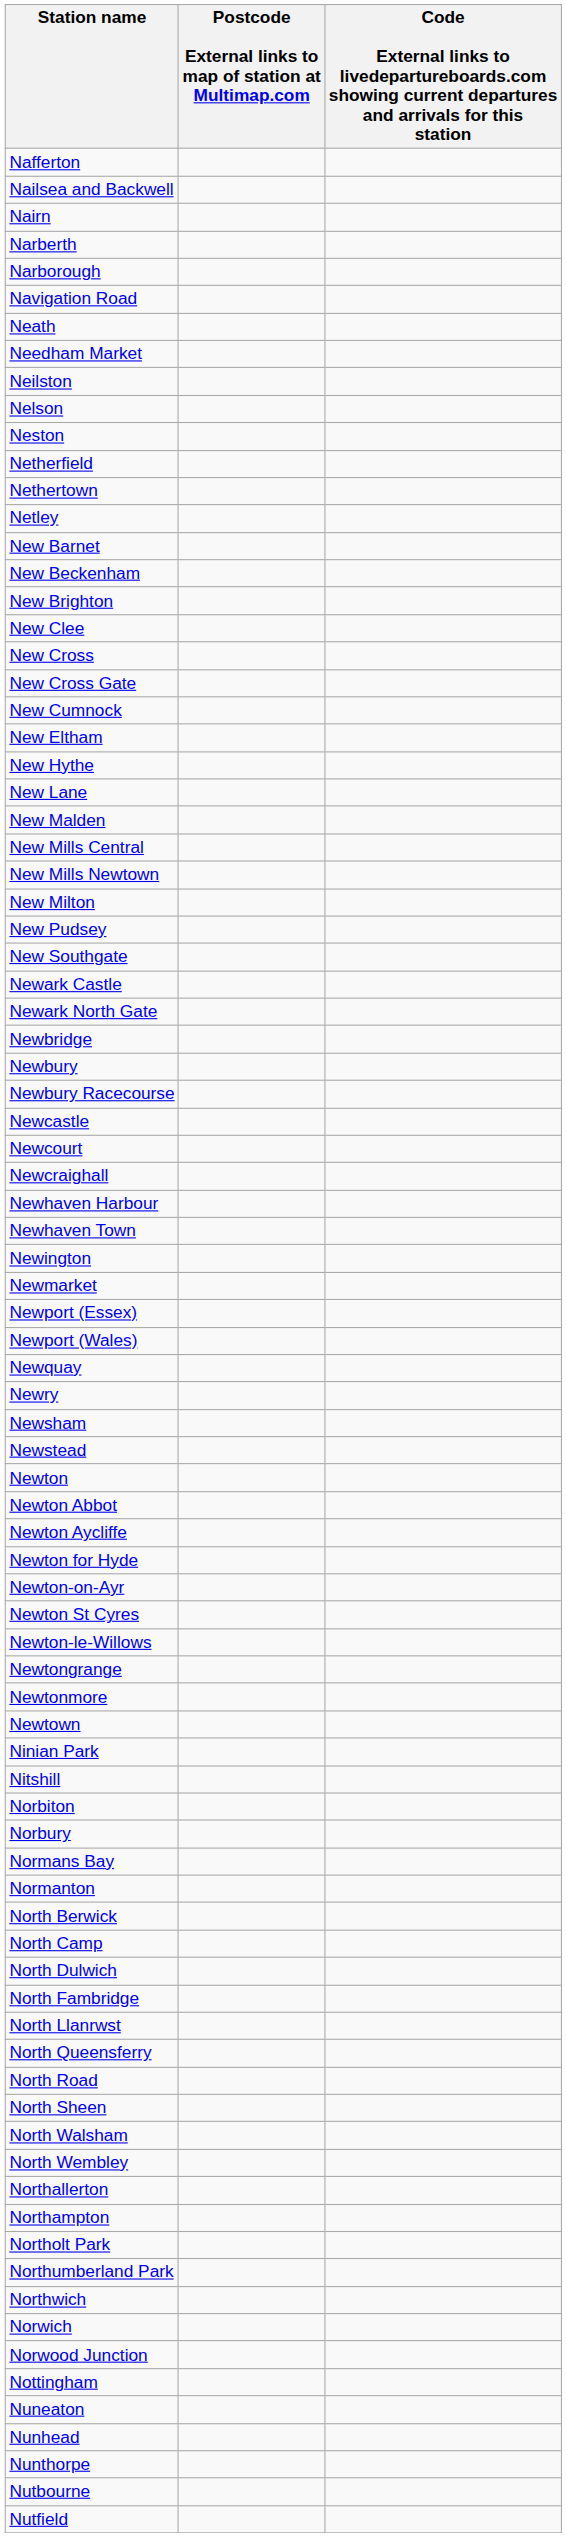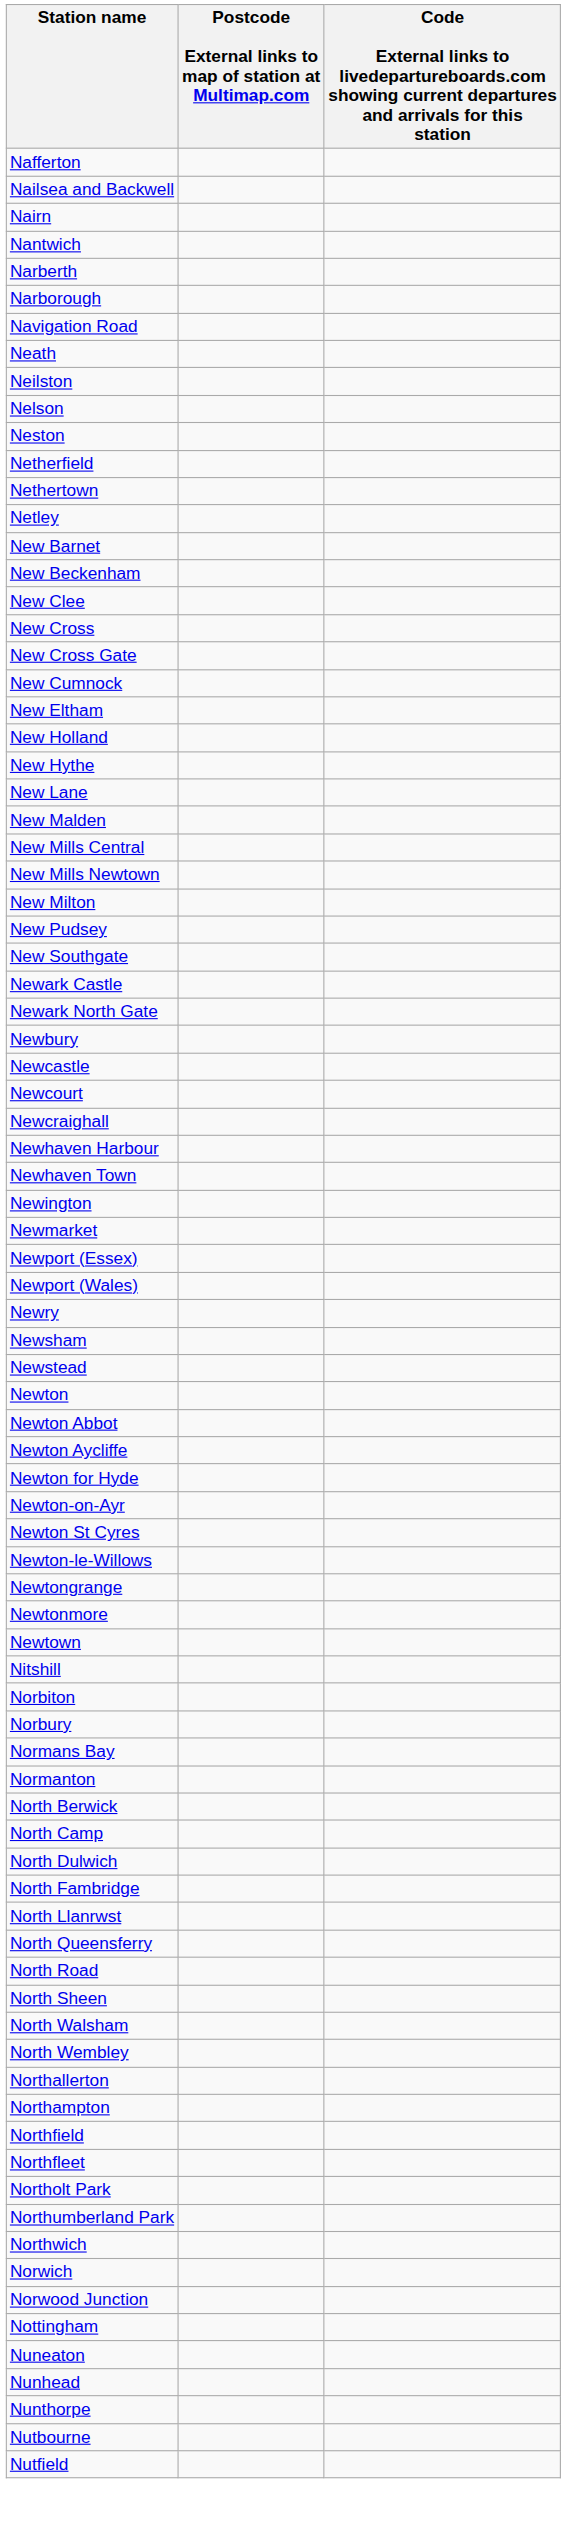+ row: Nantwich
- row: Needham Market
- row: New Brighton
+ row: New Holland
- row: Newbridge
- row: Newbury Racecourse
- row: Newquay
- row: Ninian Park
+ row: Northfield
+ row: Northfleet
